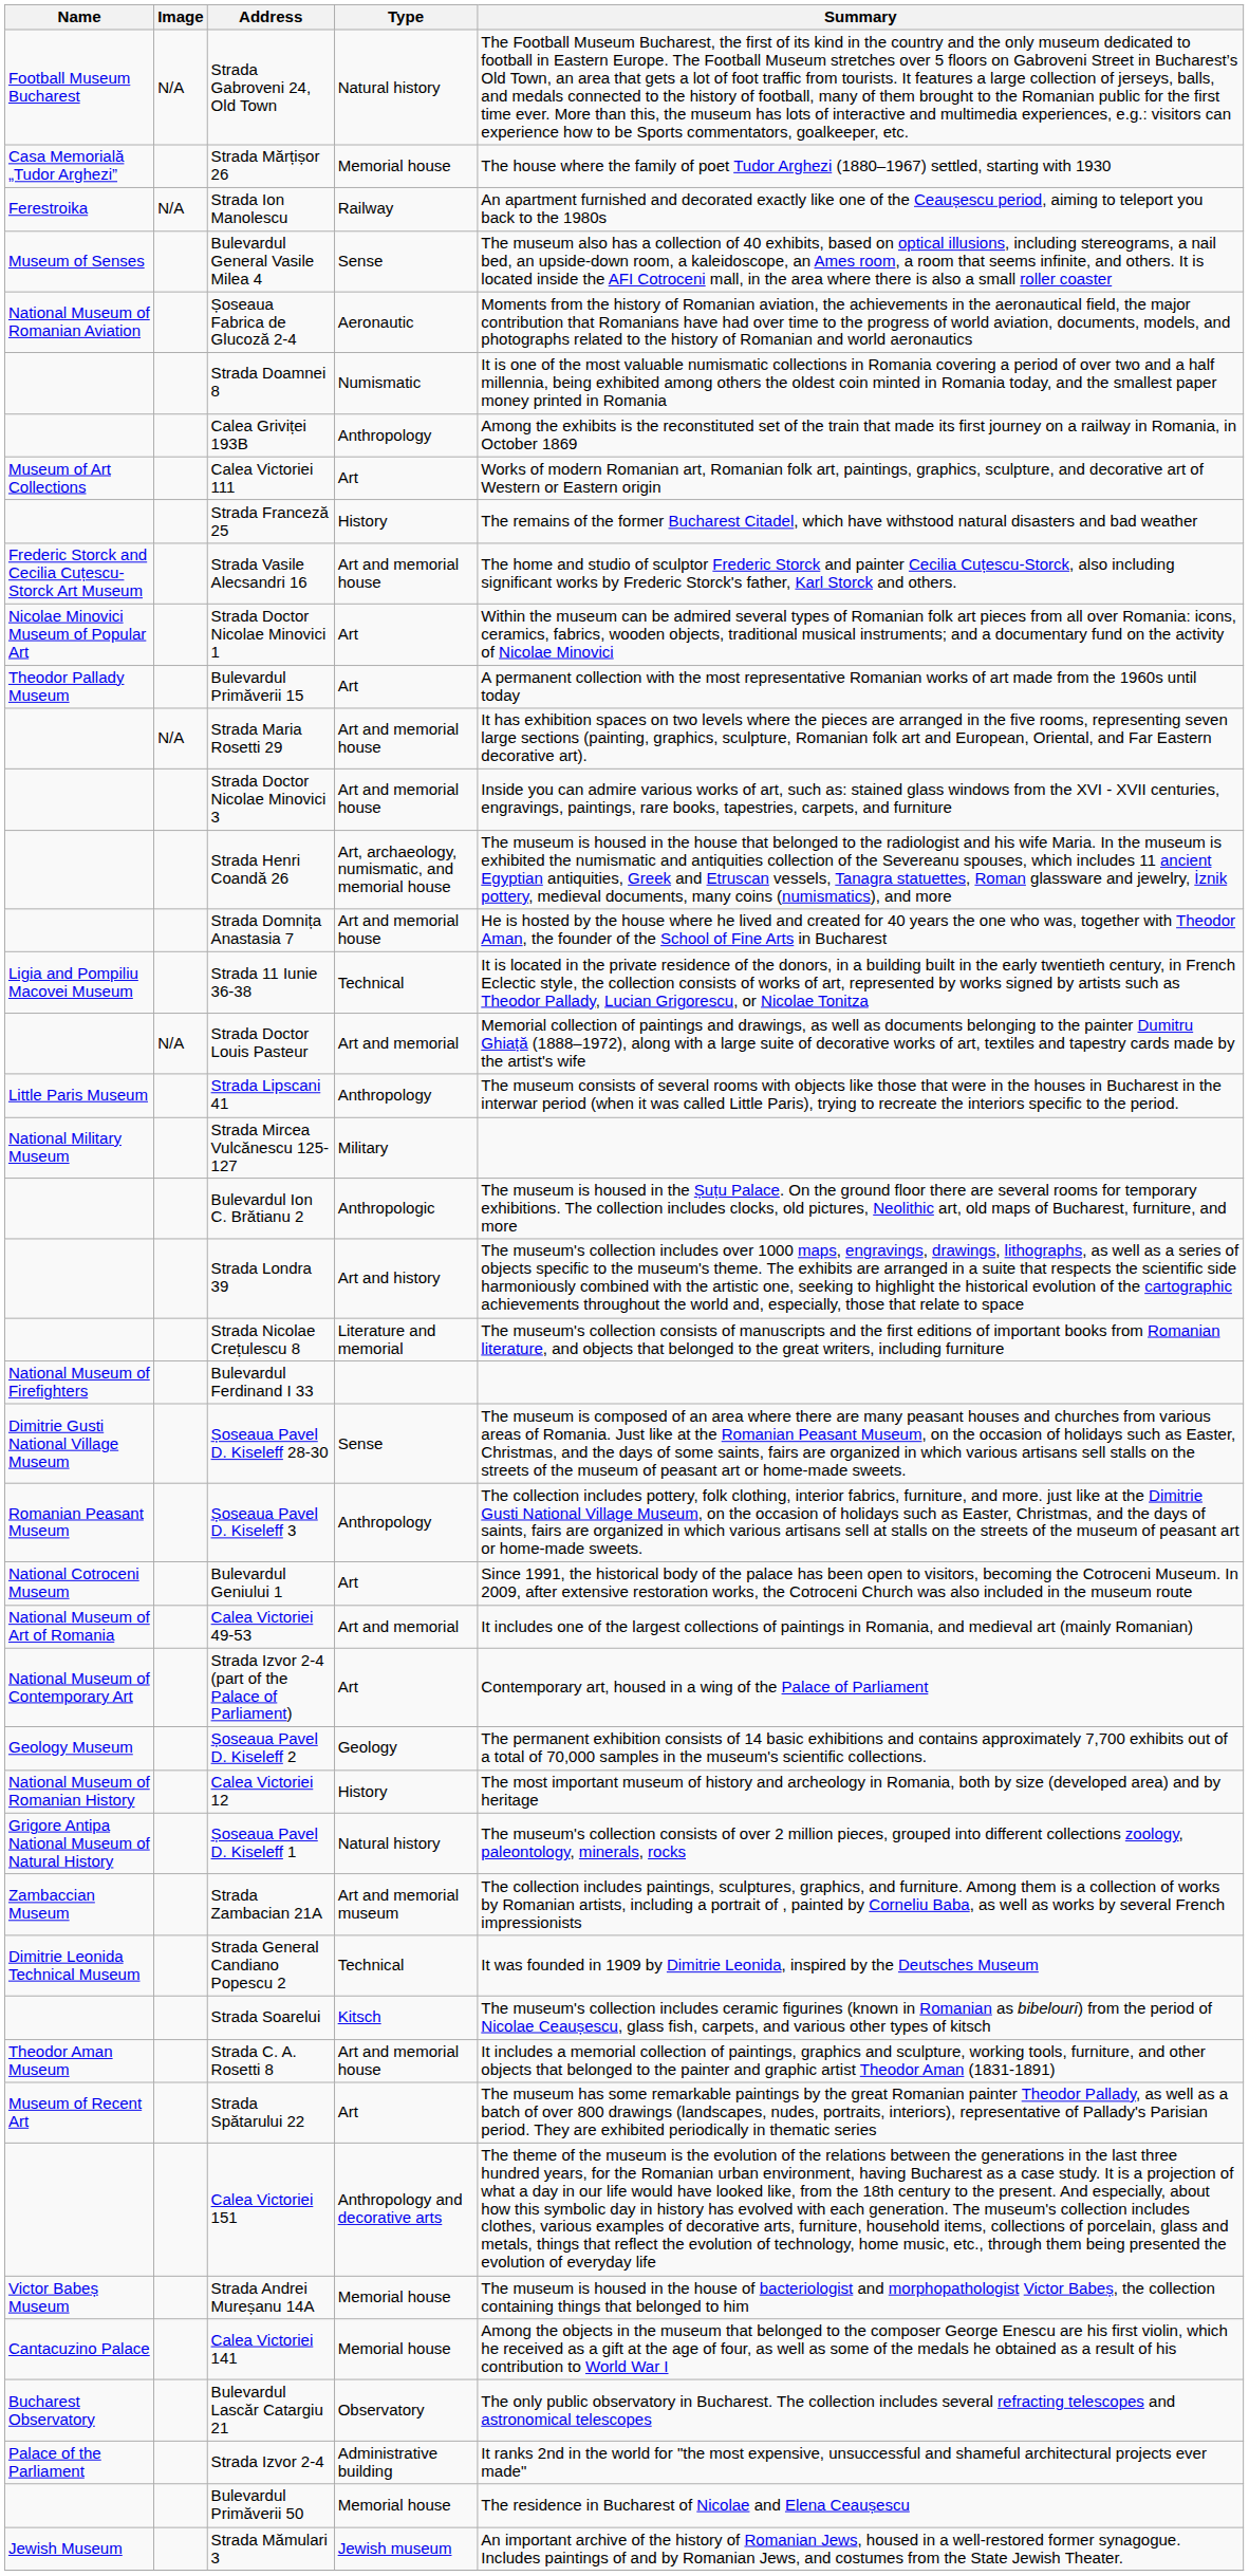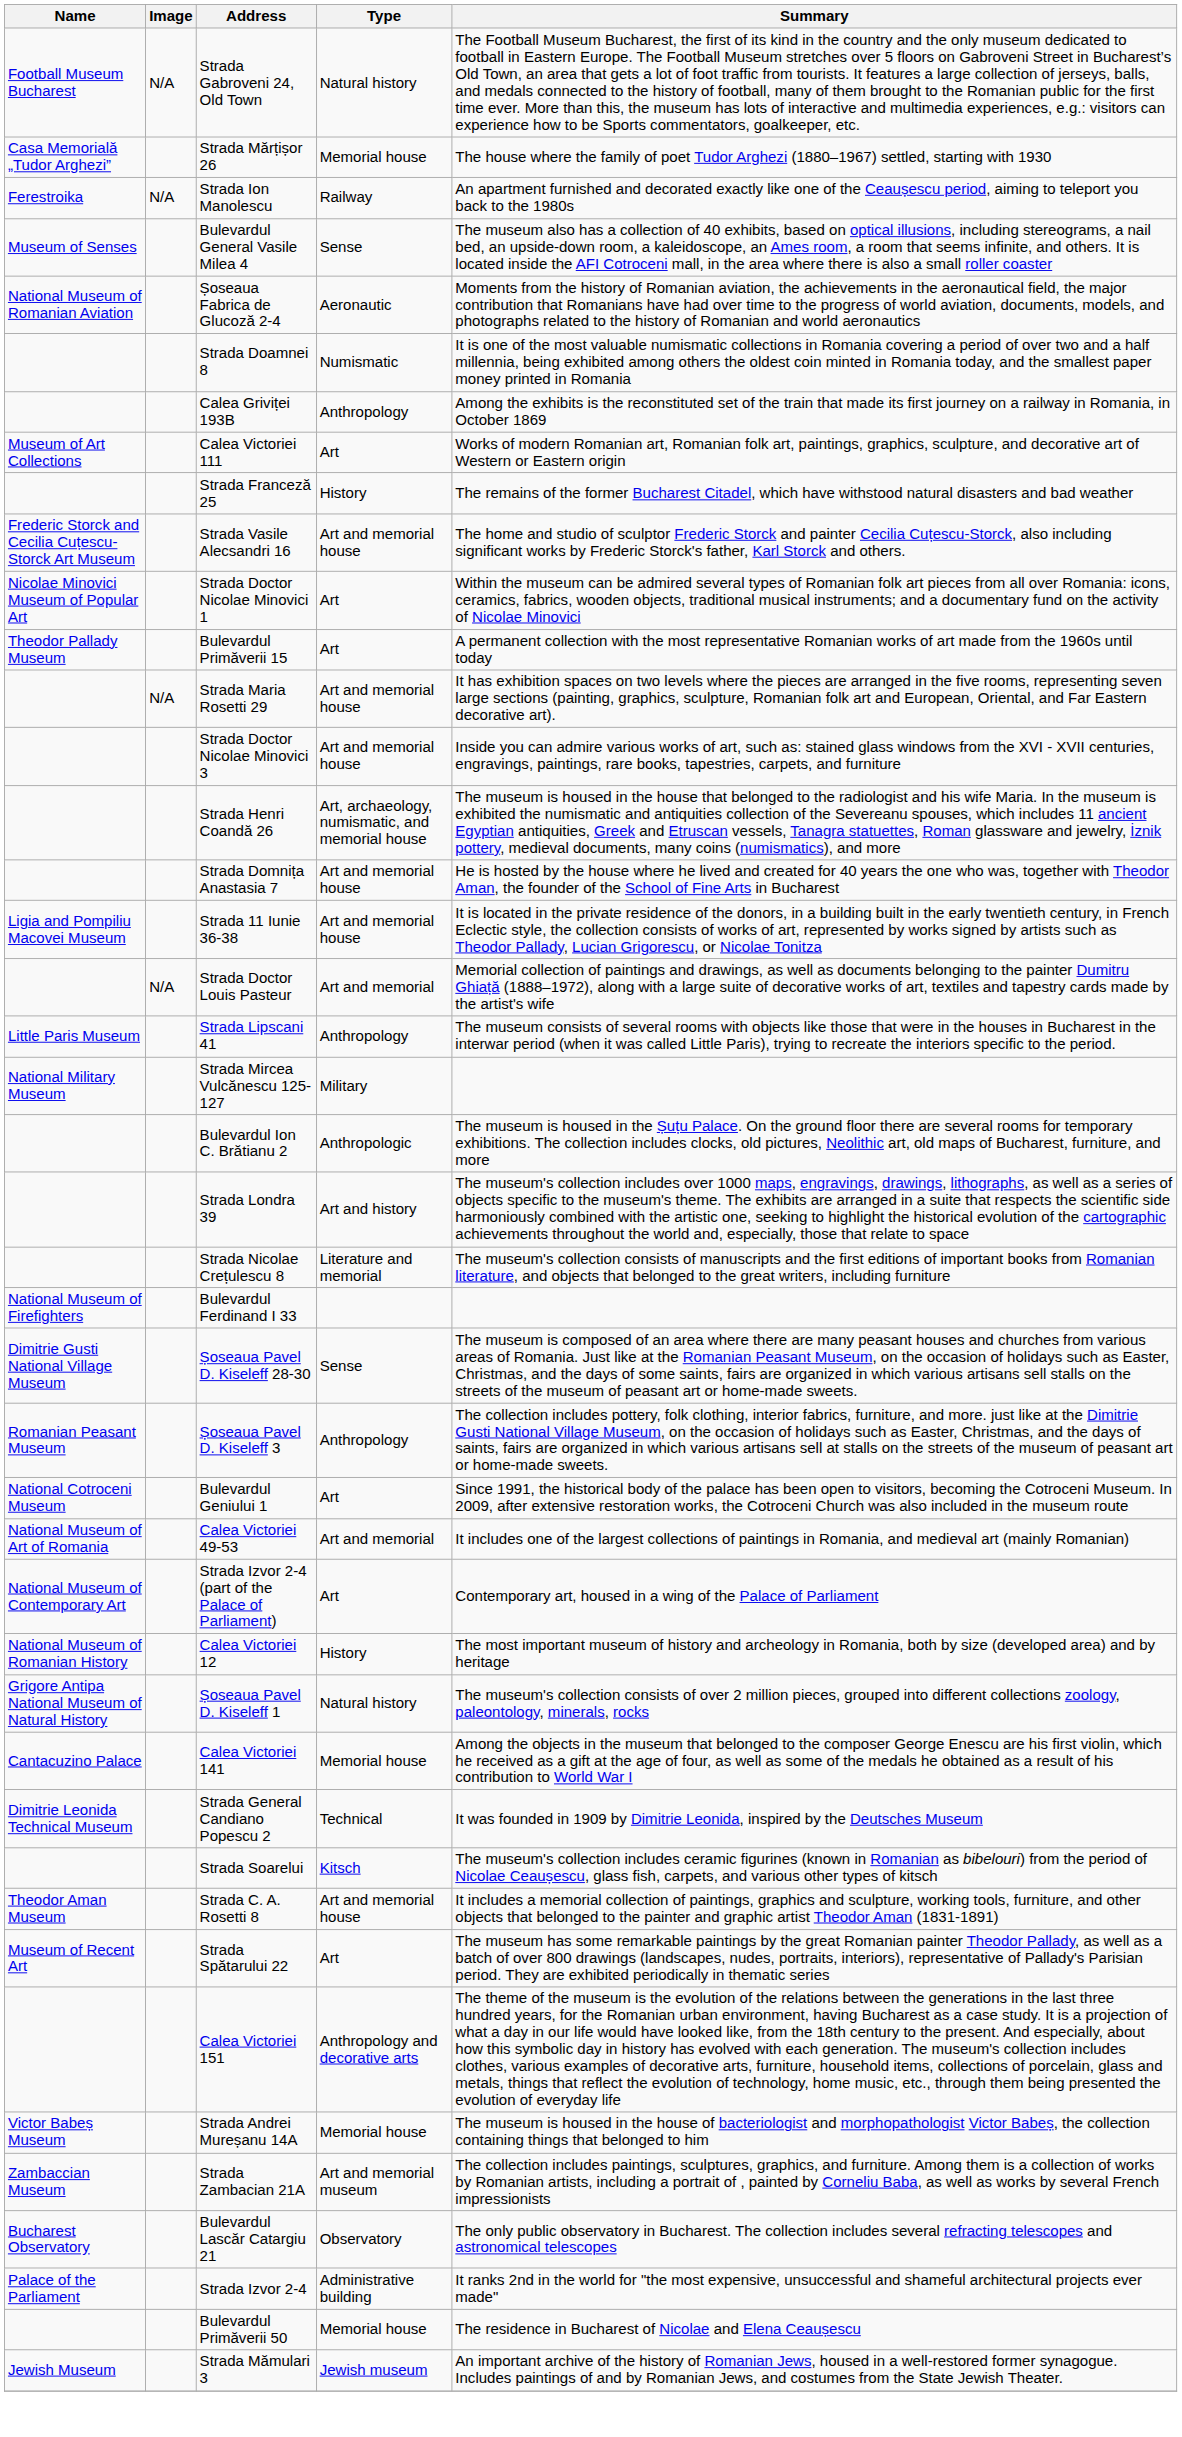Strada 11 Iunie 36-38 | Type: Technical -> Art and memorial house
- row: Geology Museum | Șoseaua Pavel D. Kiseleff 2 | Geology | The permanent exhibition consists of 14 basic exhibitions and contains approximately 7,700 exhibits out of a total of 70,000 samples in the museum's scientific collections.
rows swapped: Calea Victoriei 141 <-> Strada Zambacian 21A
